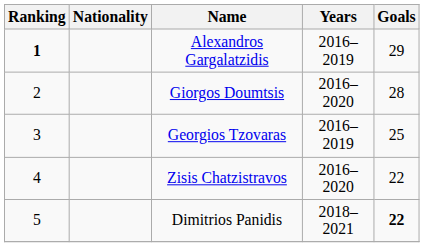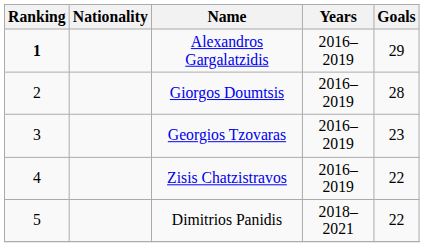Giorgos Doumtsis | Years: 2016–2020 -> 2016–2019
Georgios Tzovaras | Goals: 25 -> 23
Zisis Chatzistravos | Years: 2016–2020 -> 2016–2019
Dimitrios Panidis | Goals: bold -> normal
